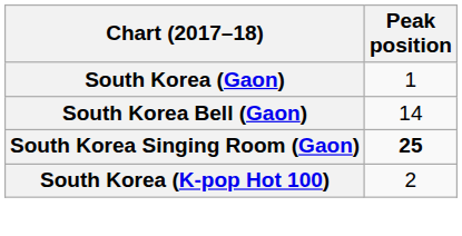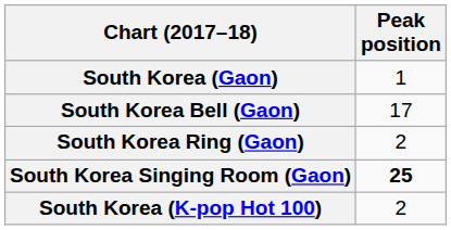South Korea Bell (Gaon) | Peak position: 14 -> 17
+ row: South Korea Ring (Gaon) | 2
